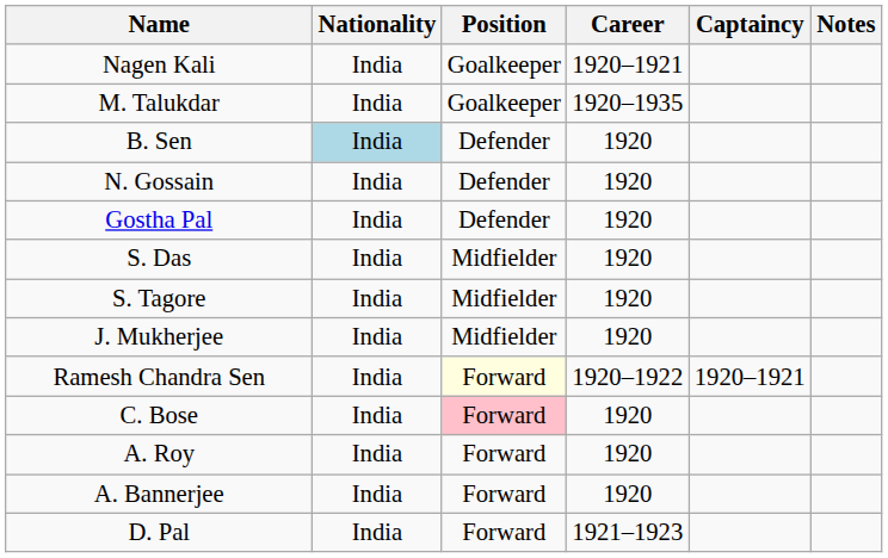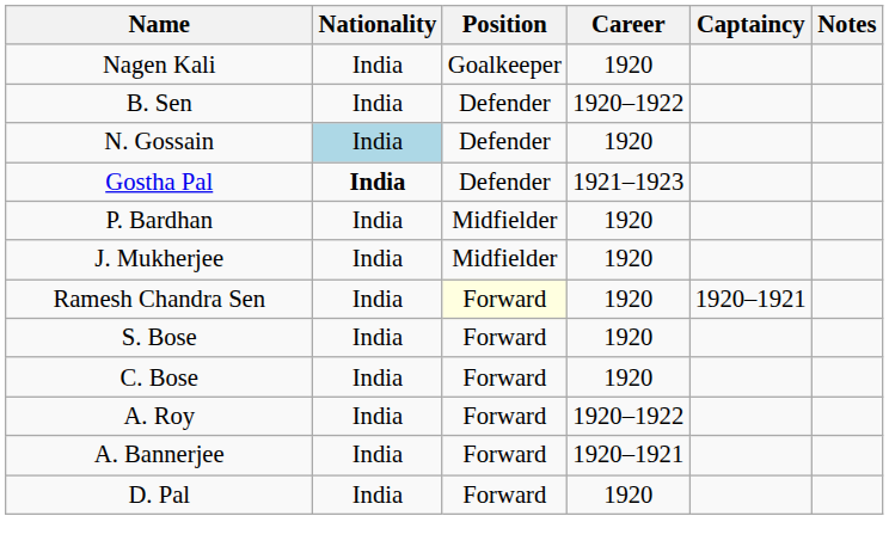Nagen Kali | Career: 1920–1921 -> 1920
- row: M. Talukdar | India | Goalkeeper | 1920–1935
B. Sen | Nationality: lightblue background -> no background
B. Sen | Career: 1920 -> 1920–1922
N. Gossain | Nationality: no background -> lightblue background
Gostha Pal | Nationality: normal -> bold
Gostha Pal | Career: 1920 -> 1921–1923
+ row: P. Bardhan | India | Midfielder | 1920
- row: S. Das | India | Midfielder | 1920
- row: S. Tagore | India | Midfielder | 1920
Ramesh Chandra Sen | Career: 1920–1922 -> 1920
+ row: S. Bose | India | Forward | 1920
C. Bose | Position: pink background -> no background
A. Roy | Career: 1920 -> 1920–1922
A. Bannerjee | Career: 1920 -> 1920–1921
D. Pal | Career: 1921–1923 -> 1920
